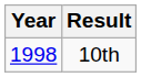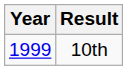10th | Year: 1998 -> 1999
